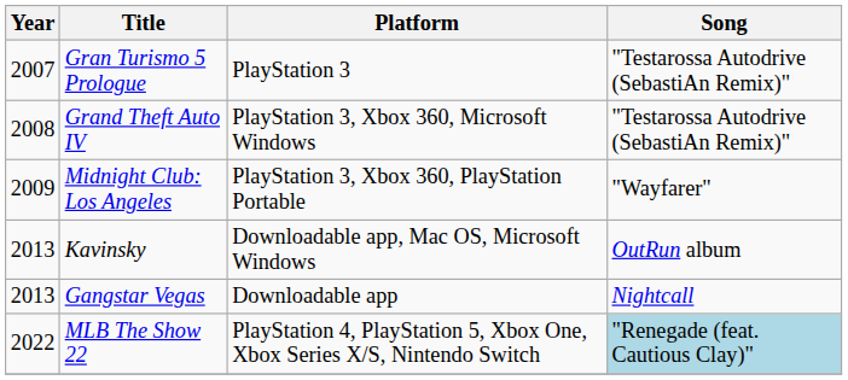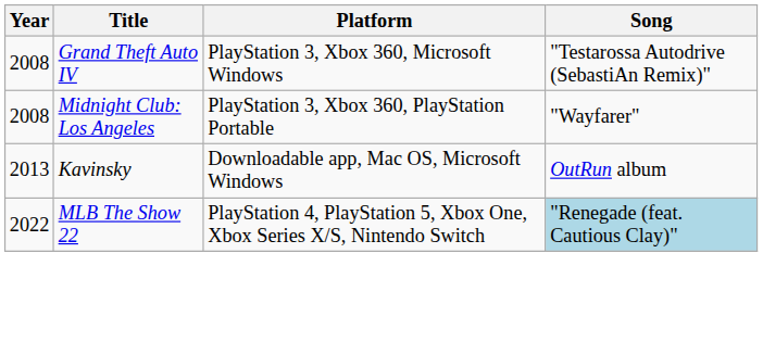- row: 2007 | Gran Turismo 5 Prologue | PlayStation 3 | "Testarossa Autodrive (SebastiAn Remix)"
Midnight Club: Los Angeles | Year: 2009 -> 2008
- row: 2013 | Gangstar Vegas | Downloadable app | Nightcall
